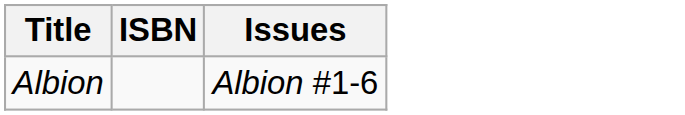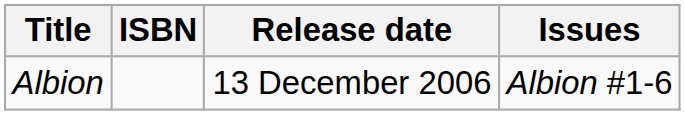+ column: Release date | 13 December 2006
